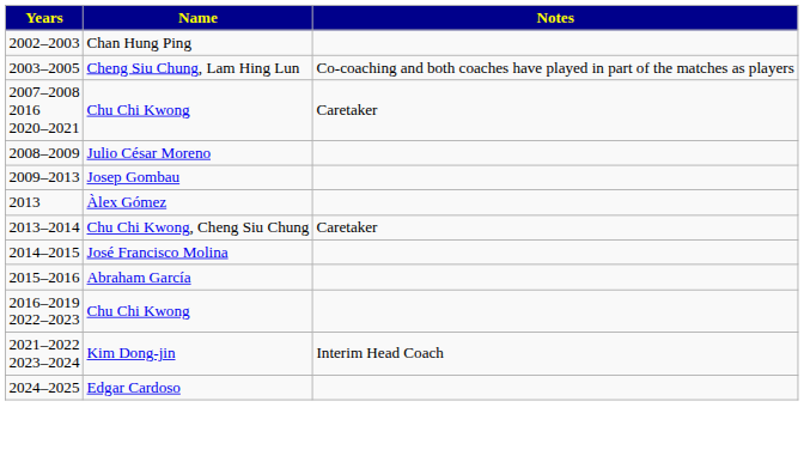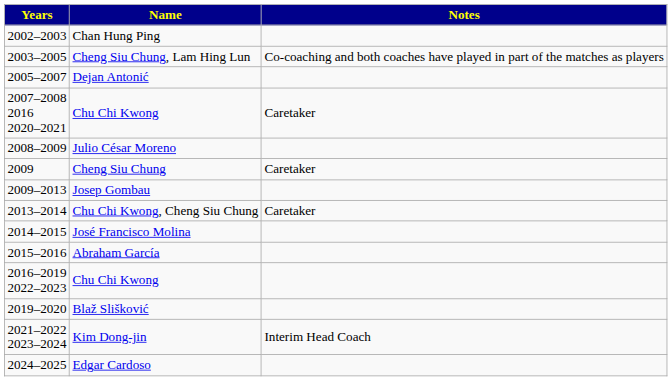+ row: 2005–2007 | Dejan Antonić
+ row: 2009 | Cheng Siu Chung | Caretaker
- row: 2013 | Àlex Gómez
+ row: 2019–2020 | Blaž Slišković
